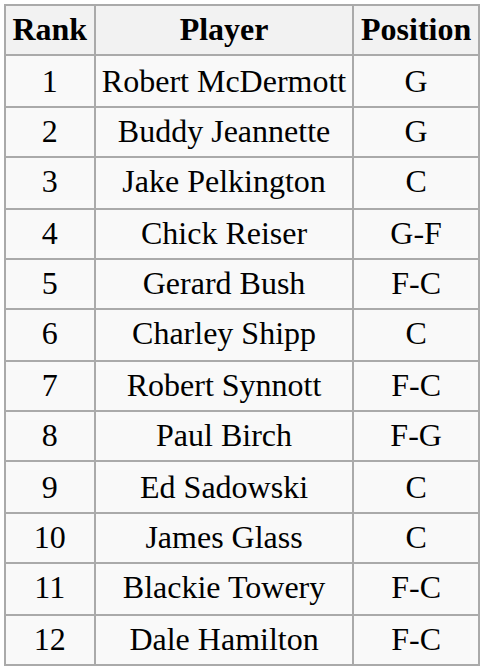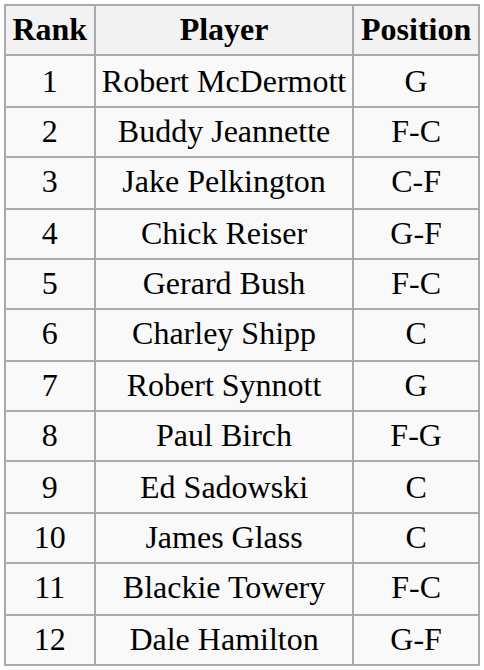Buddy Jeannette | Position: G -> F-C
Jake Pelkington | Position: C -> C-F
Robert Synnott | Position: F-C -> G
Dale Hamilton | Position: F-C -> G-F
